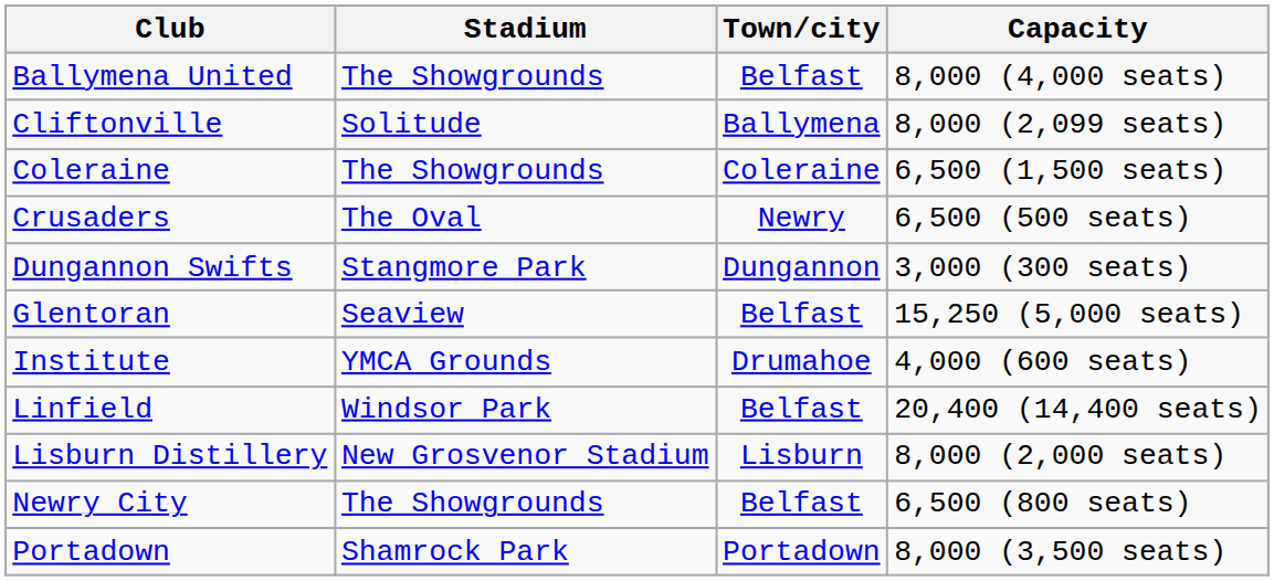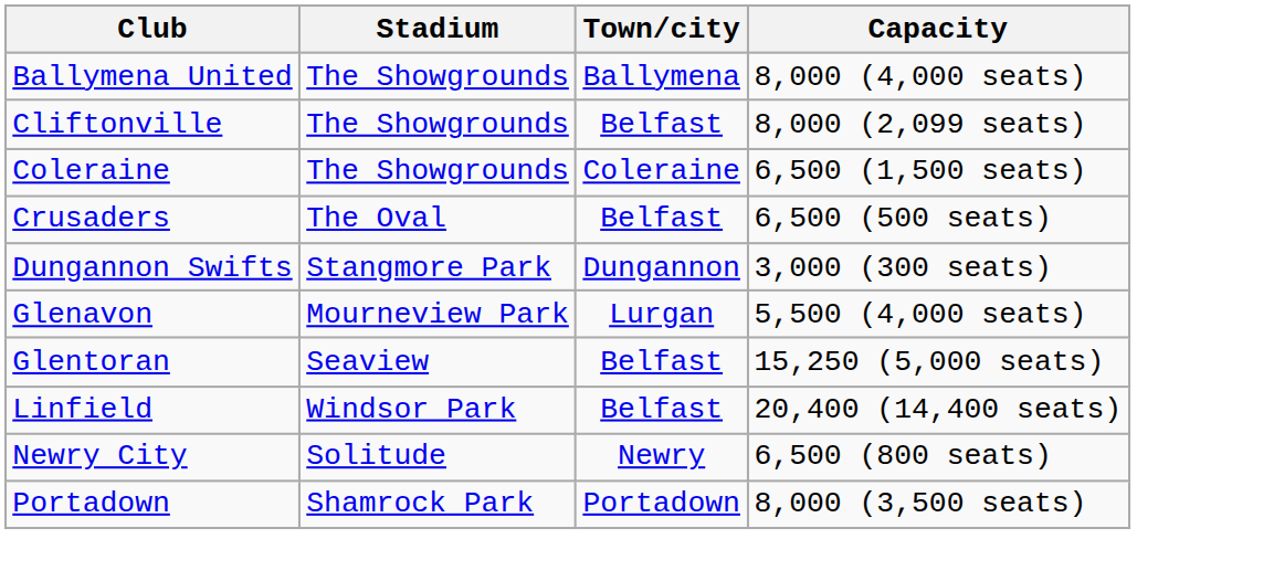Ballymena United | Town/city: Belfast -> Ballymena
Cliftonville | Stadium: Solitude -> The Showgrounds
Cliftonville | Town/city: Ballymena -> Belfast
Crusaders | Town/city: Newry -> Belfast
+ row: Glenavon | Mourneview Park | Lurgan | 5,500 (4,000 seats)
- row: Institute | YMCA Grounds | Drumahoe | 4,000 (600 seats)
- row: Lisburn Distillery | New Grosvenor Stadium | Lisburn | 8,000 (2,000 seats)
Newry City | Stadium: The Showgrounds -> Solitude
Newry City | Town/city: Belfast -> Newry
